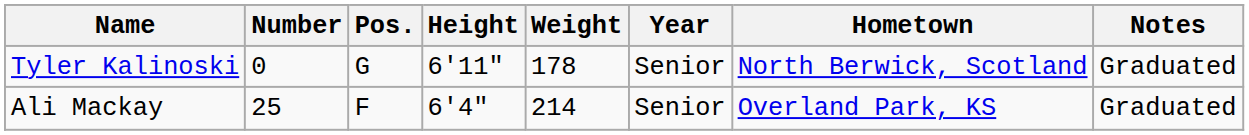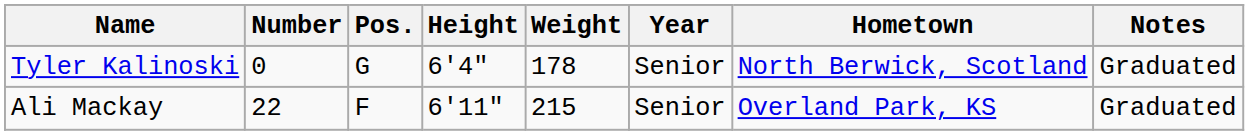Tyler Kalinoski | Height: 6'11" -> 6'4"
Ali Mackay | Number: 25 -> 22
Ali Mackay | Height: 6'4" -> 6'11"
Ali Mackay | Weight: 214 -> 215
